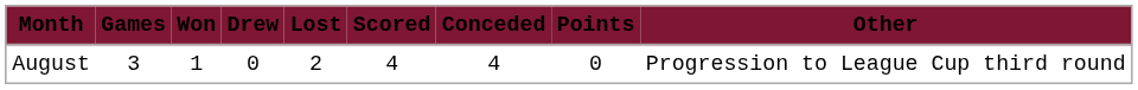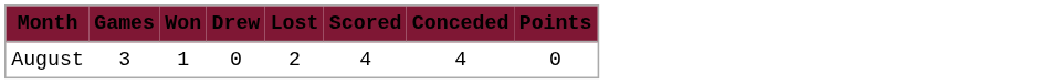- column: Other | Progression to League Cup third round
